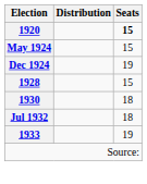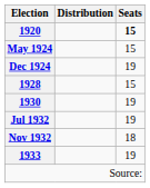1930 | Seats: 18 -> 19
Jul 1932 | Seats: 18 -> 19
+ row: Nov 1932 | 18
